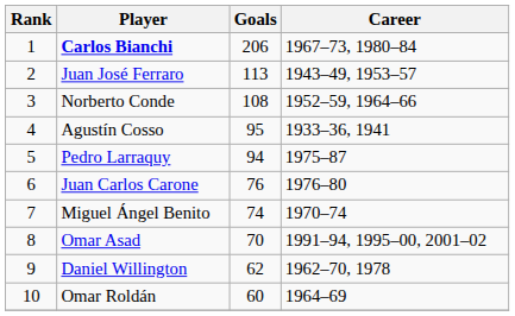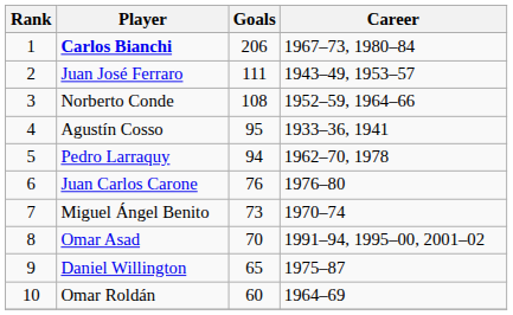Juan José Ferraro | Goals: 113 -> 111
Pedro Larraquy | Career: 1975–87 -> 1962–70, 1978
Miguel Ángel Benito | Goals: 74 -> 73
Daniel Willington | Goals: 62 -> 65
Daniel Willington | Career: 1962–70, 1978 -> 1975–87
